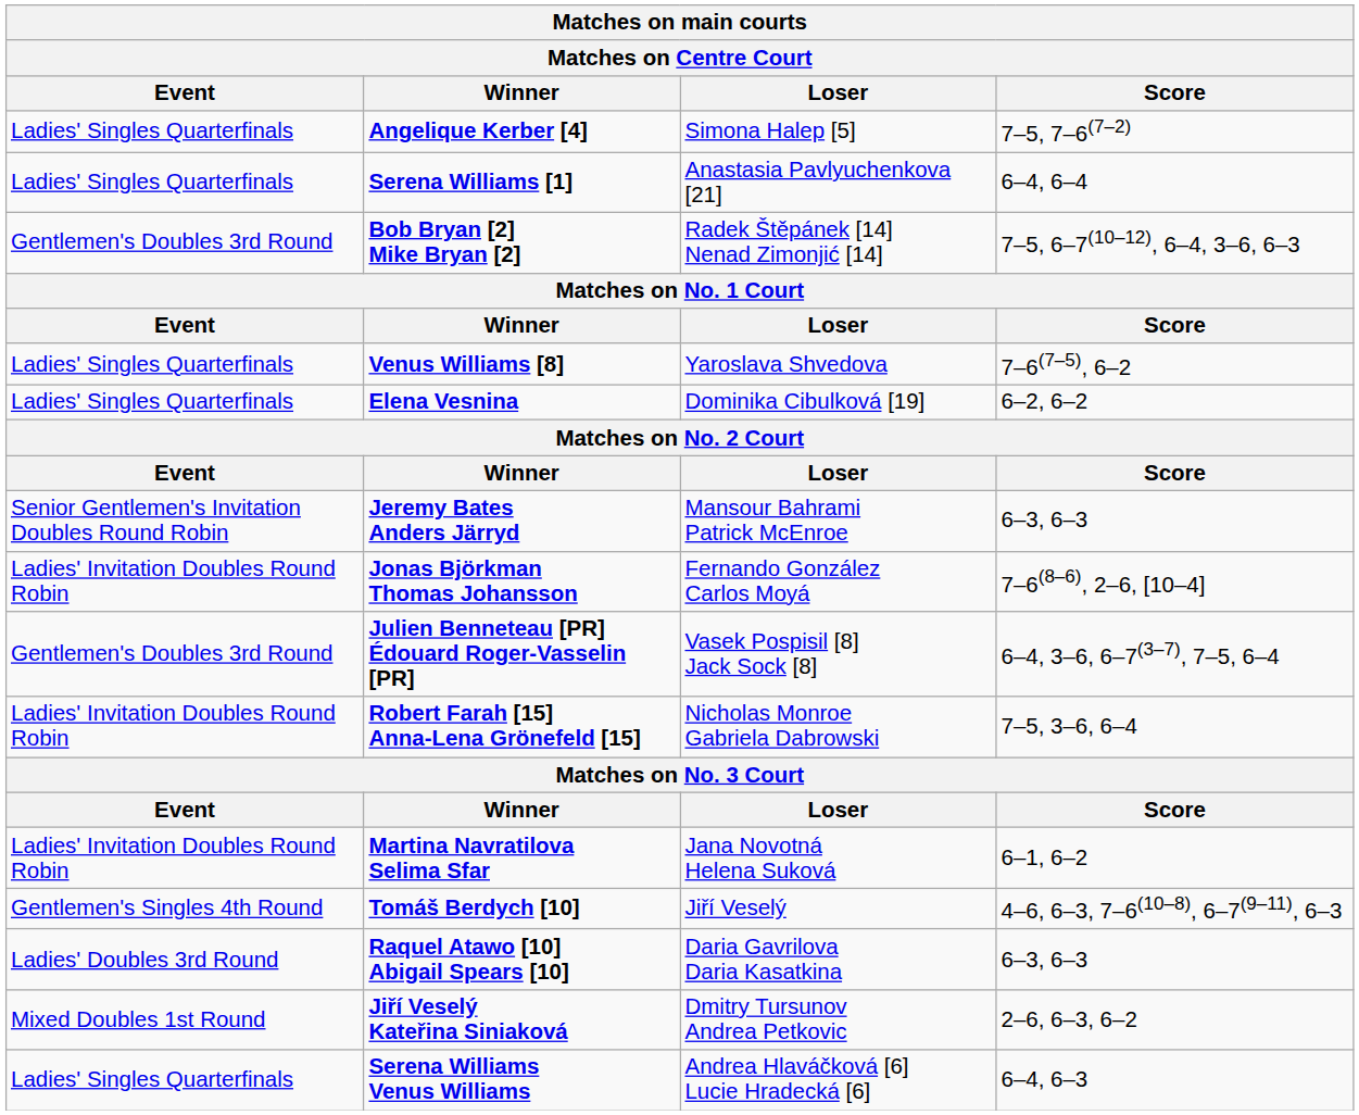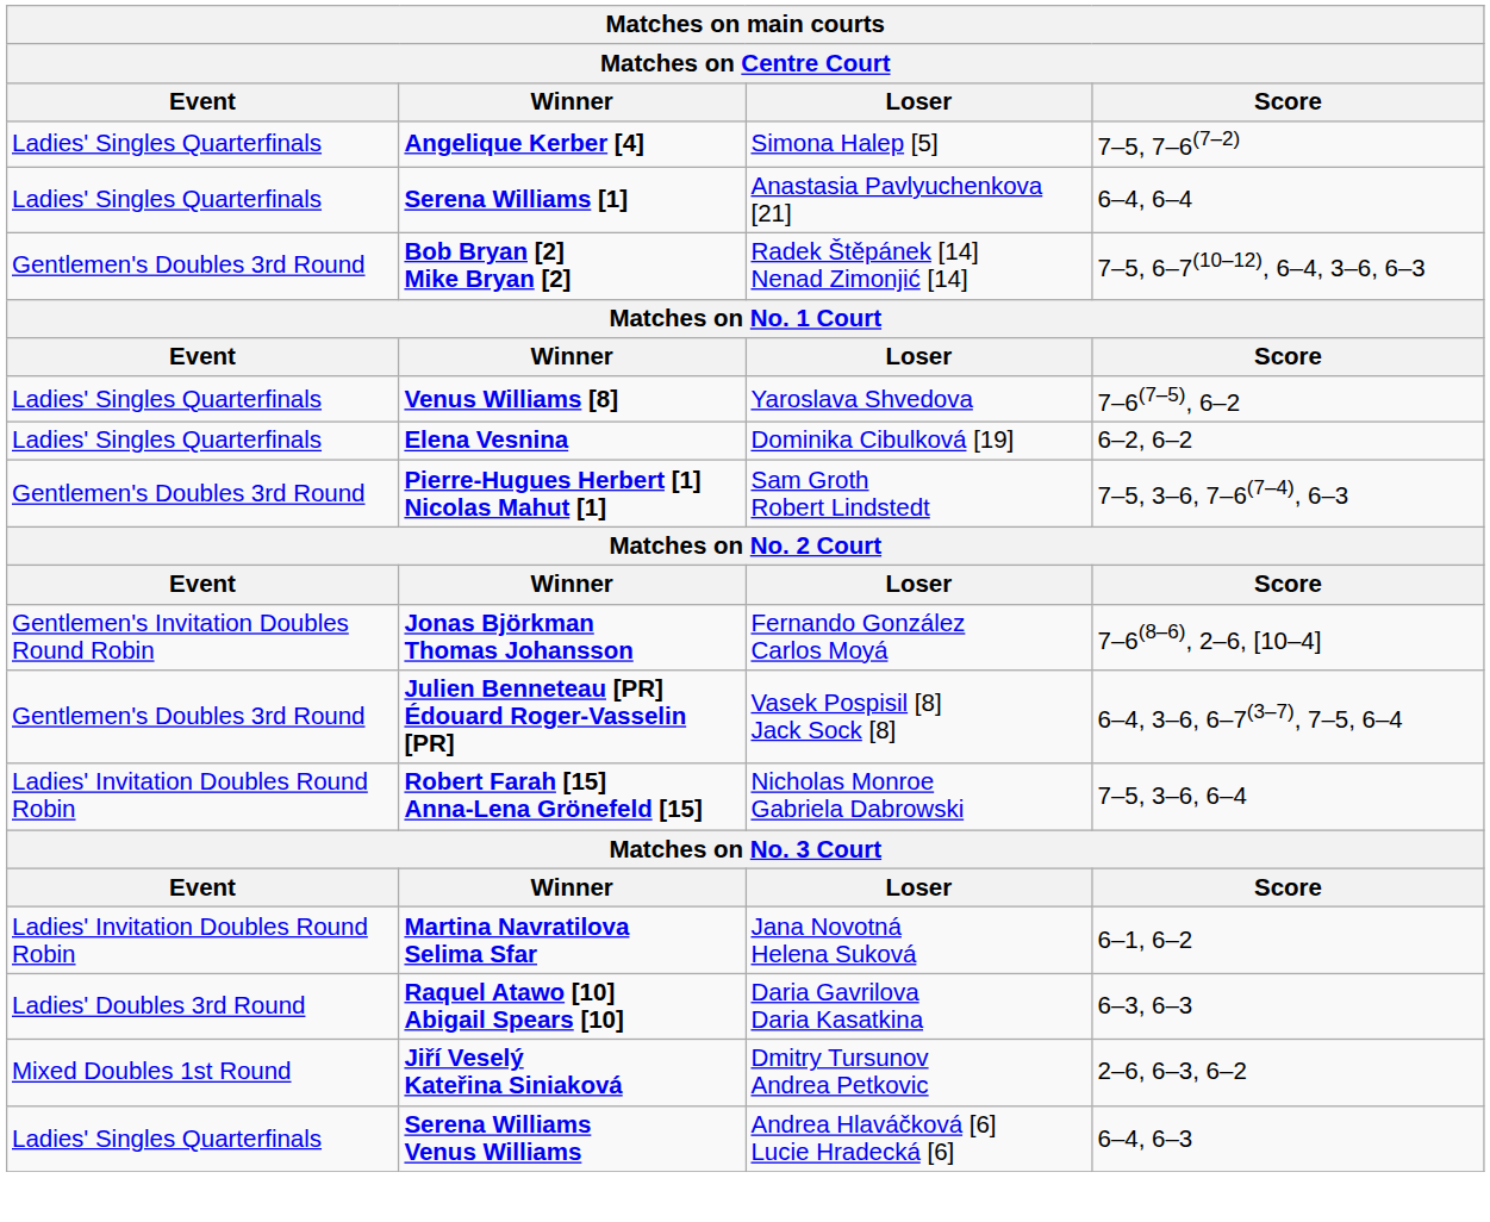+ row: Gentlemen's Doubles 3rd Round | Pierre-Hugues Herbert [1] Nicolas Mahut [1] | Sam Groth Robert Lindstedt | 7–5, 3–6, 7–6(7–4), 6–3
- row: Senior Gentlemen's Invitation Doubles Round Robin | Jeremy Bates Anders Järryd | Mansour Bahrami Patrick McEnroe | 6–3, 6–3
Jonas Björkman Thomas Johansson | Event: Ladies' Invitation Doubles Round Robin -> Gentlemen's Invitation Doubles Round Robin
- row: Gentlemen's Singles 4th Round | Tomáš Berdych [10] | Jiří Veselý | 4–6, 6–3, 7–6(10–8), 6–7(9–11), 6–3
